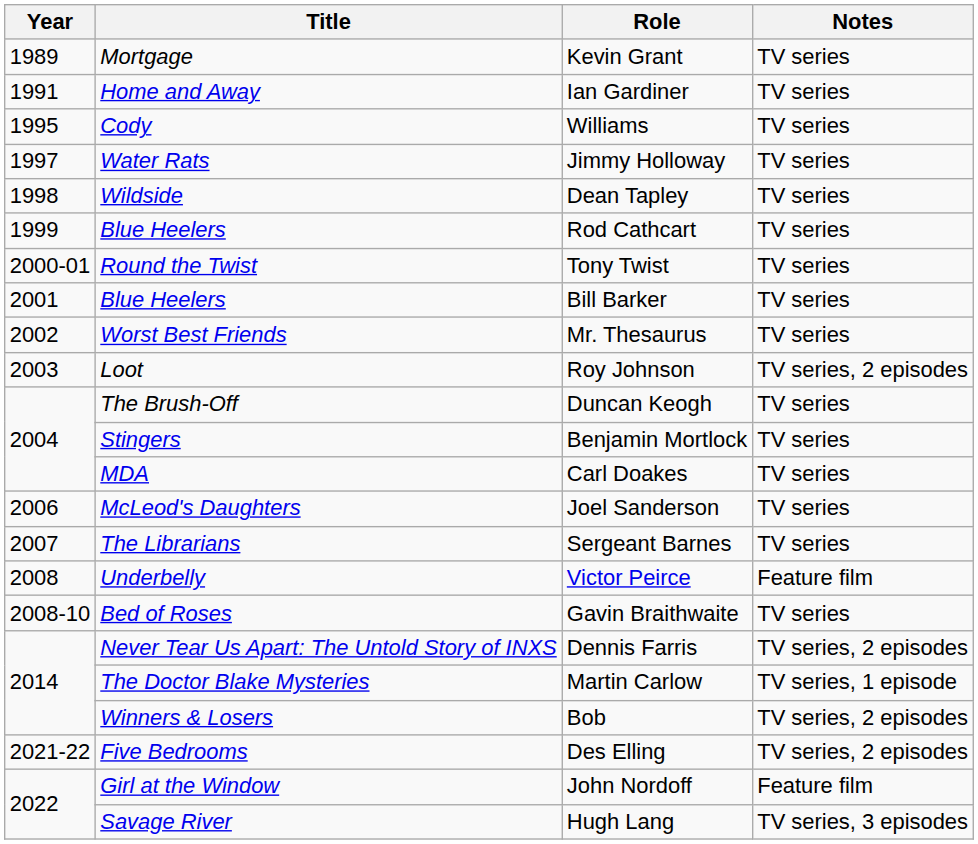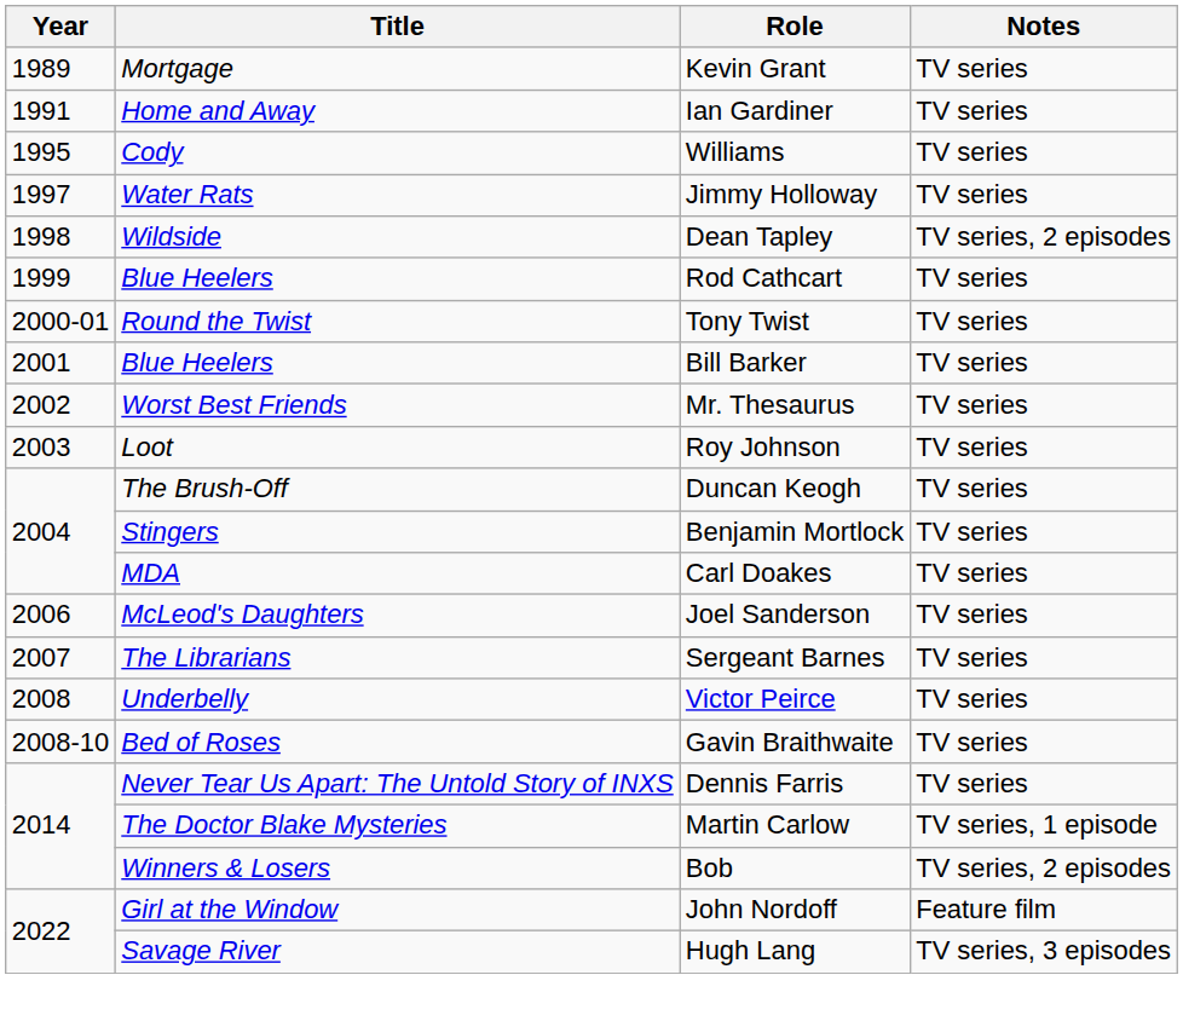Dean Tapley | Notes: TV series -> TV series, 2 episodes
Roy Johnson | Notes: TV series, 2 episodes -> TV series
Victor Peirce | Notes: Feature film -> TV series
Dennis Farris | Notes: TV series, 2 episodes -> TV series
- row: 2021-22 | Five Bedrooms | Des Elling | TV series, 2 episodes
